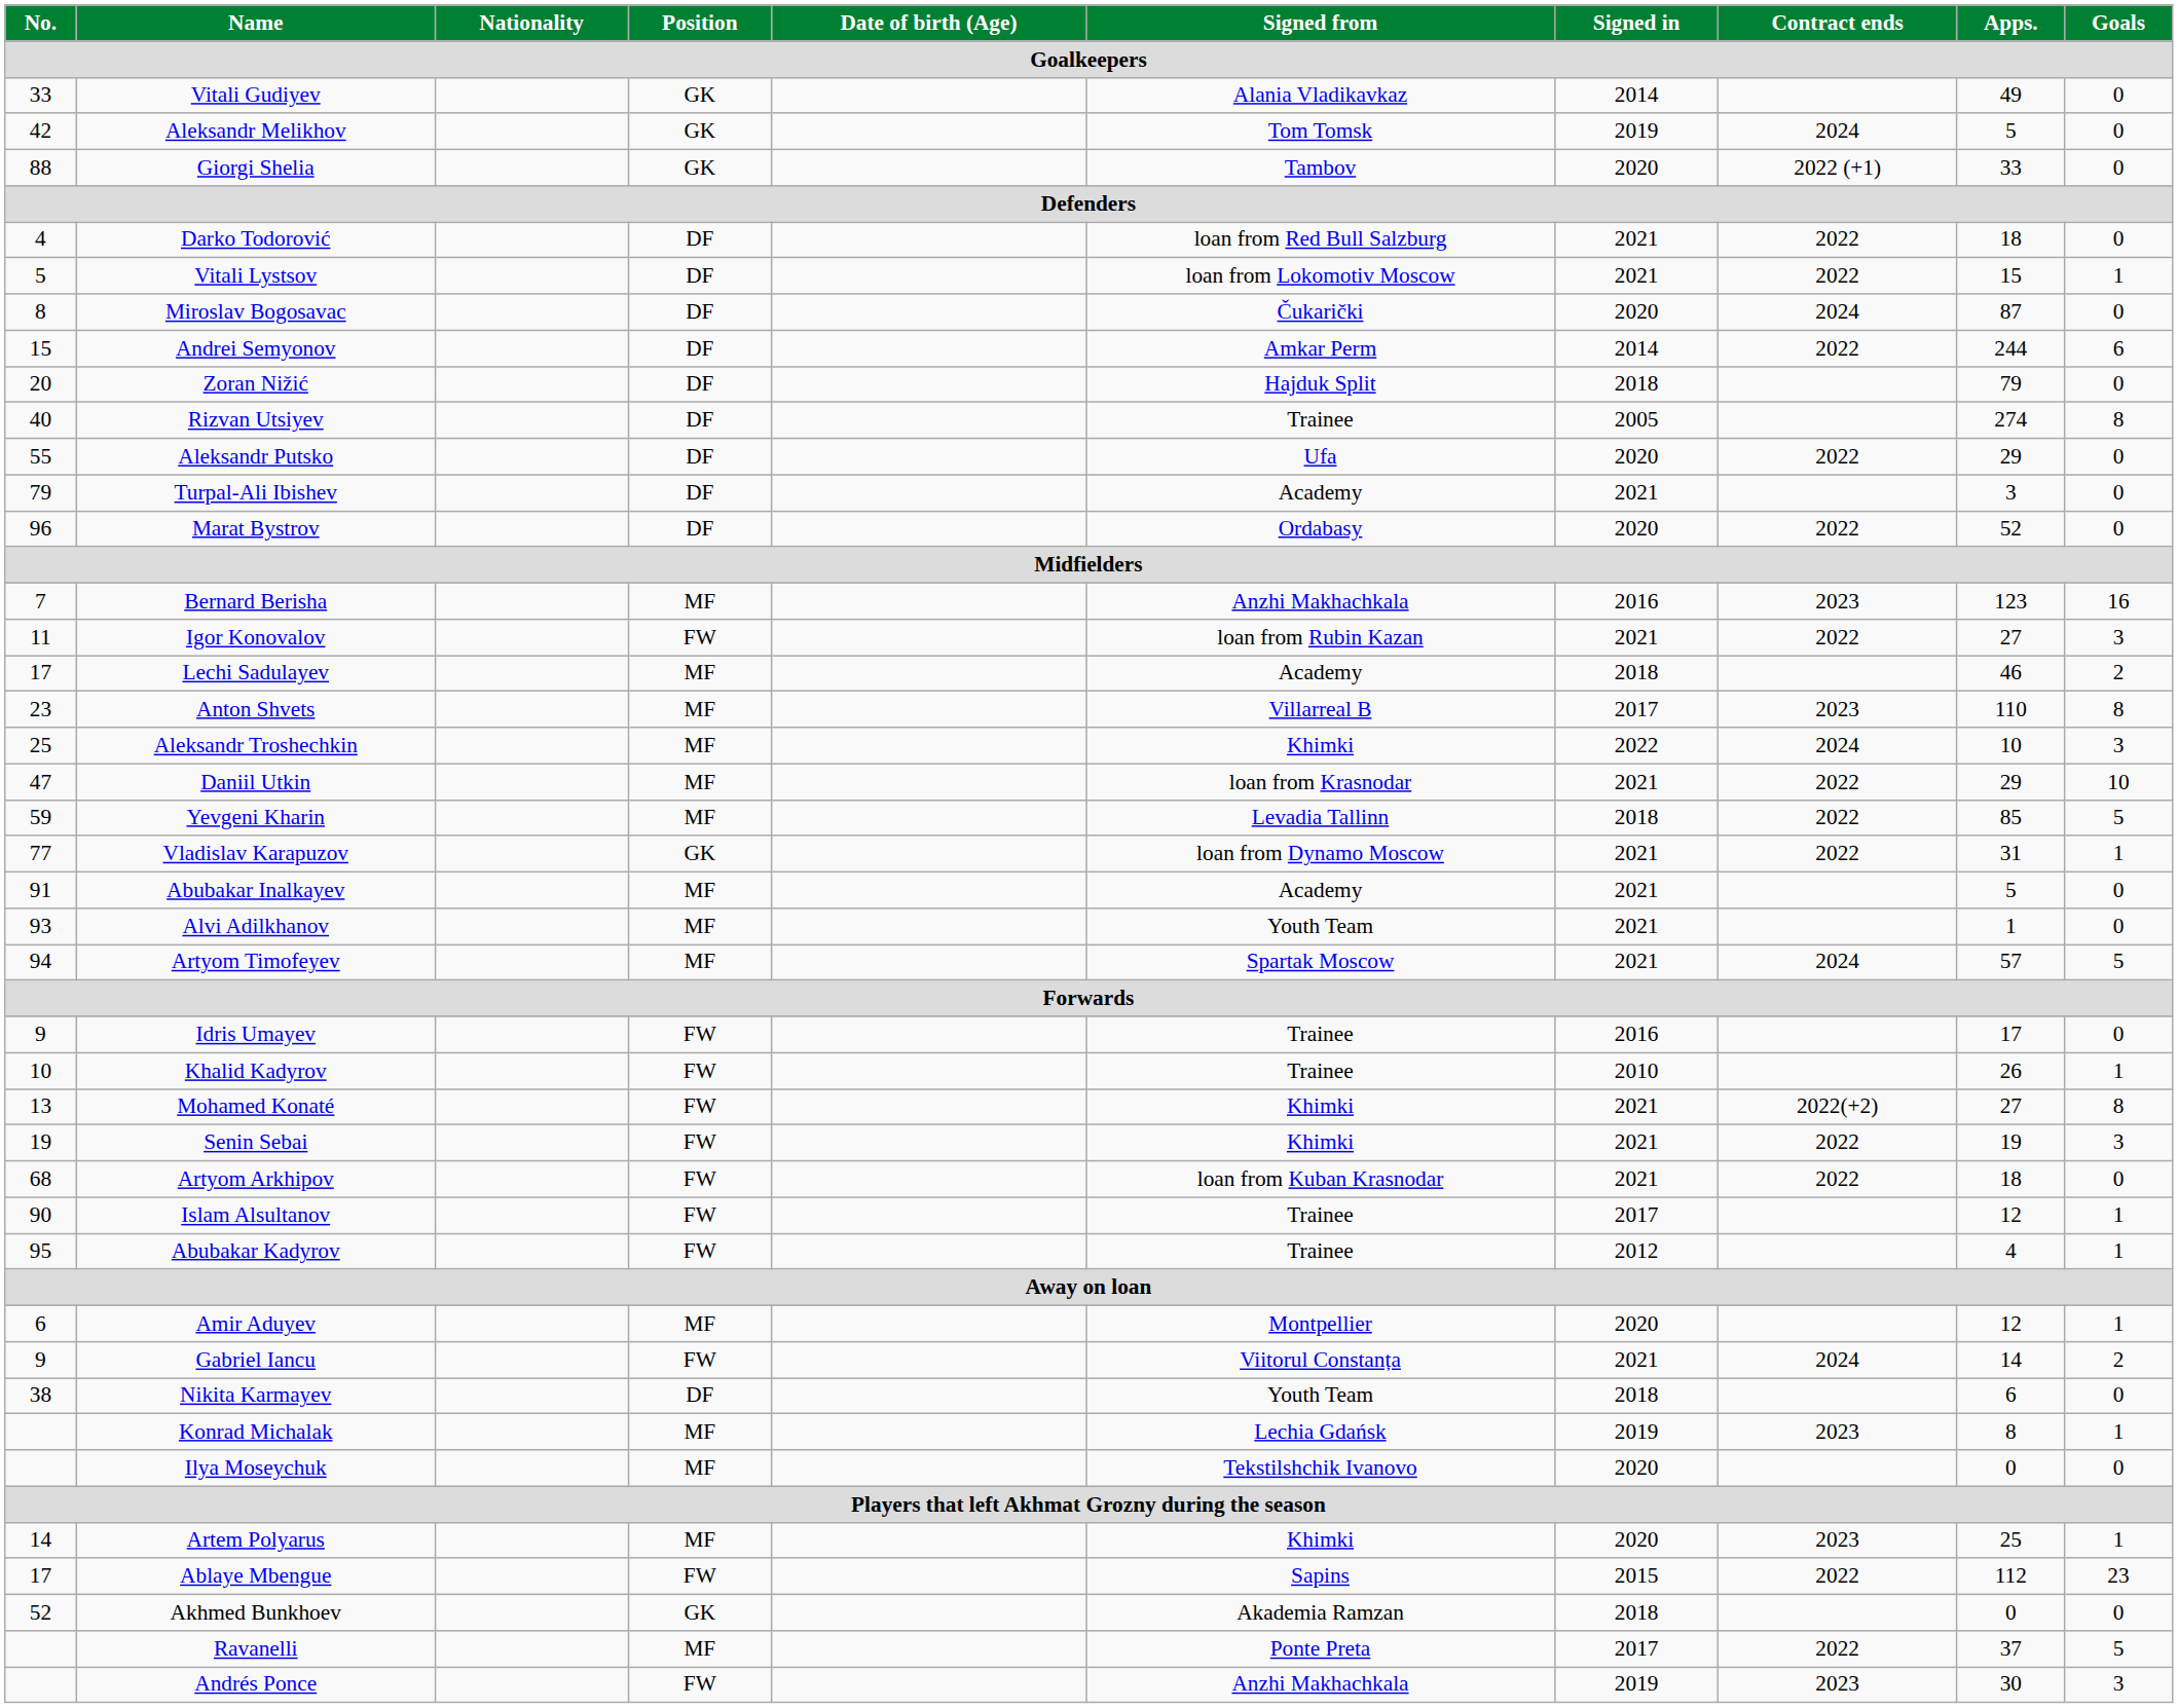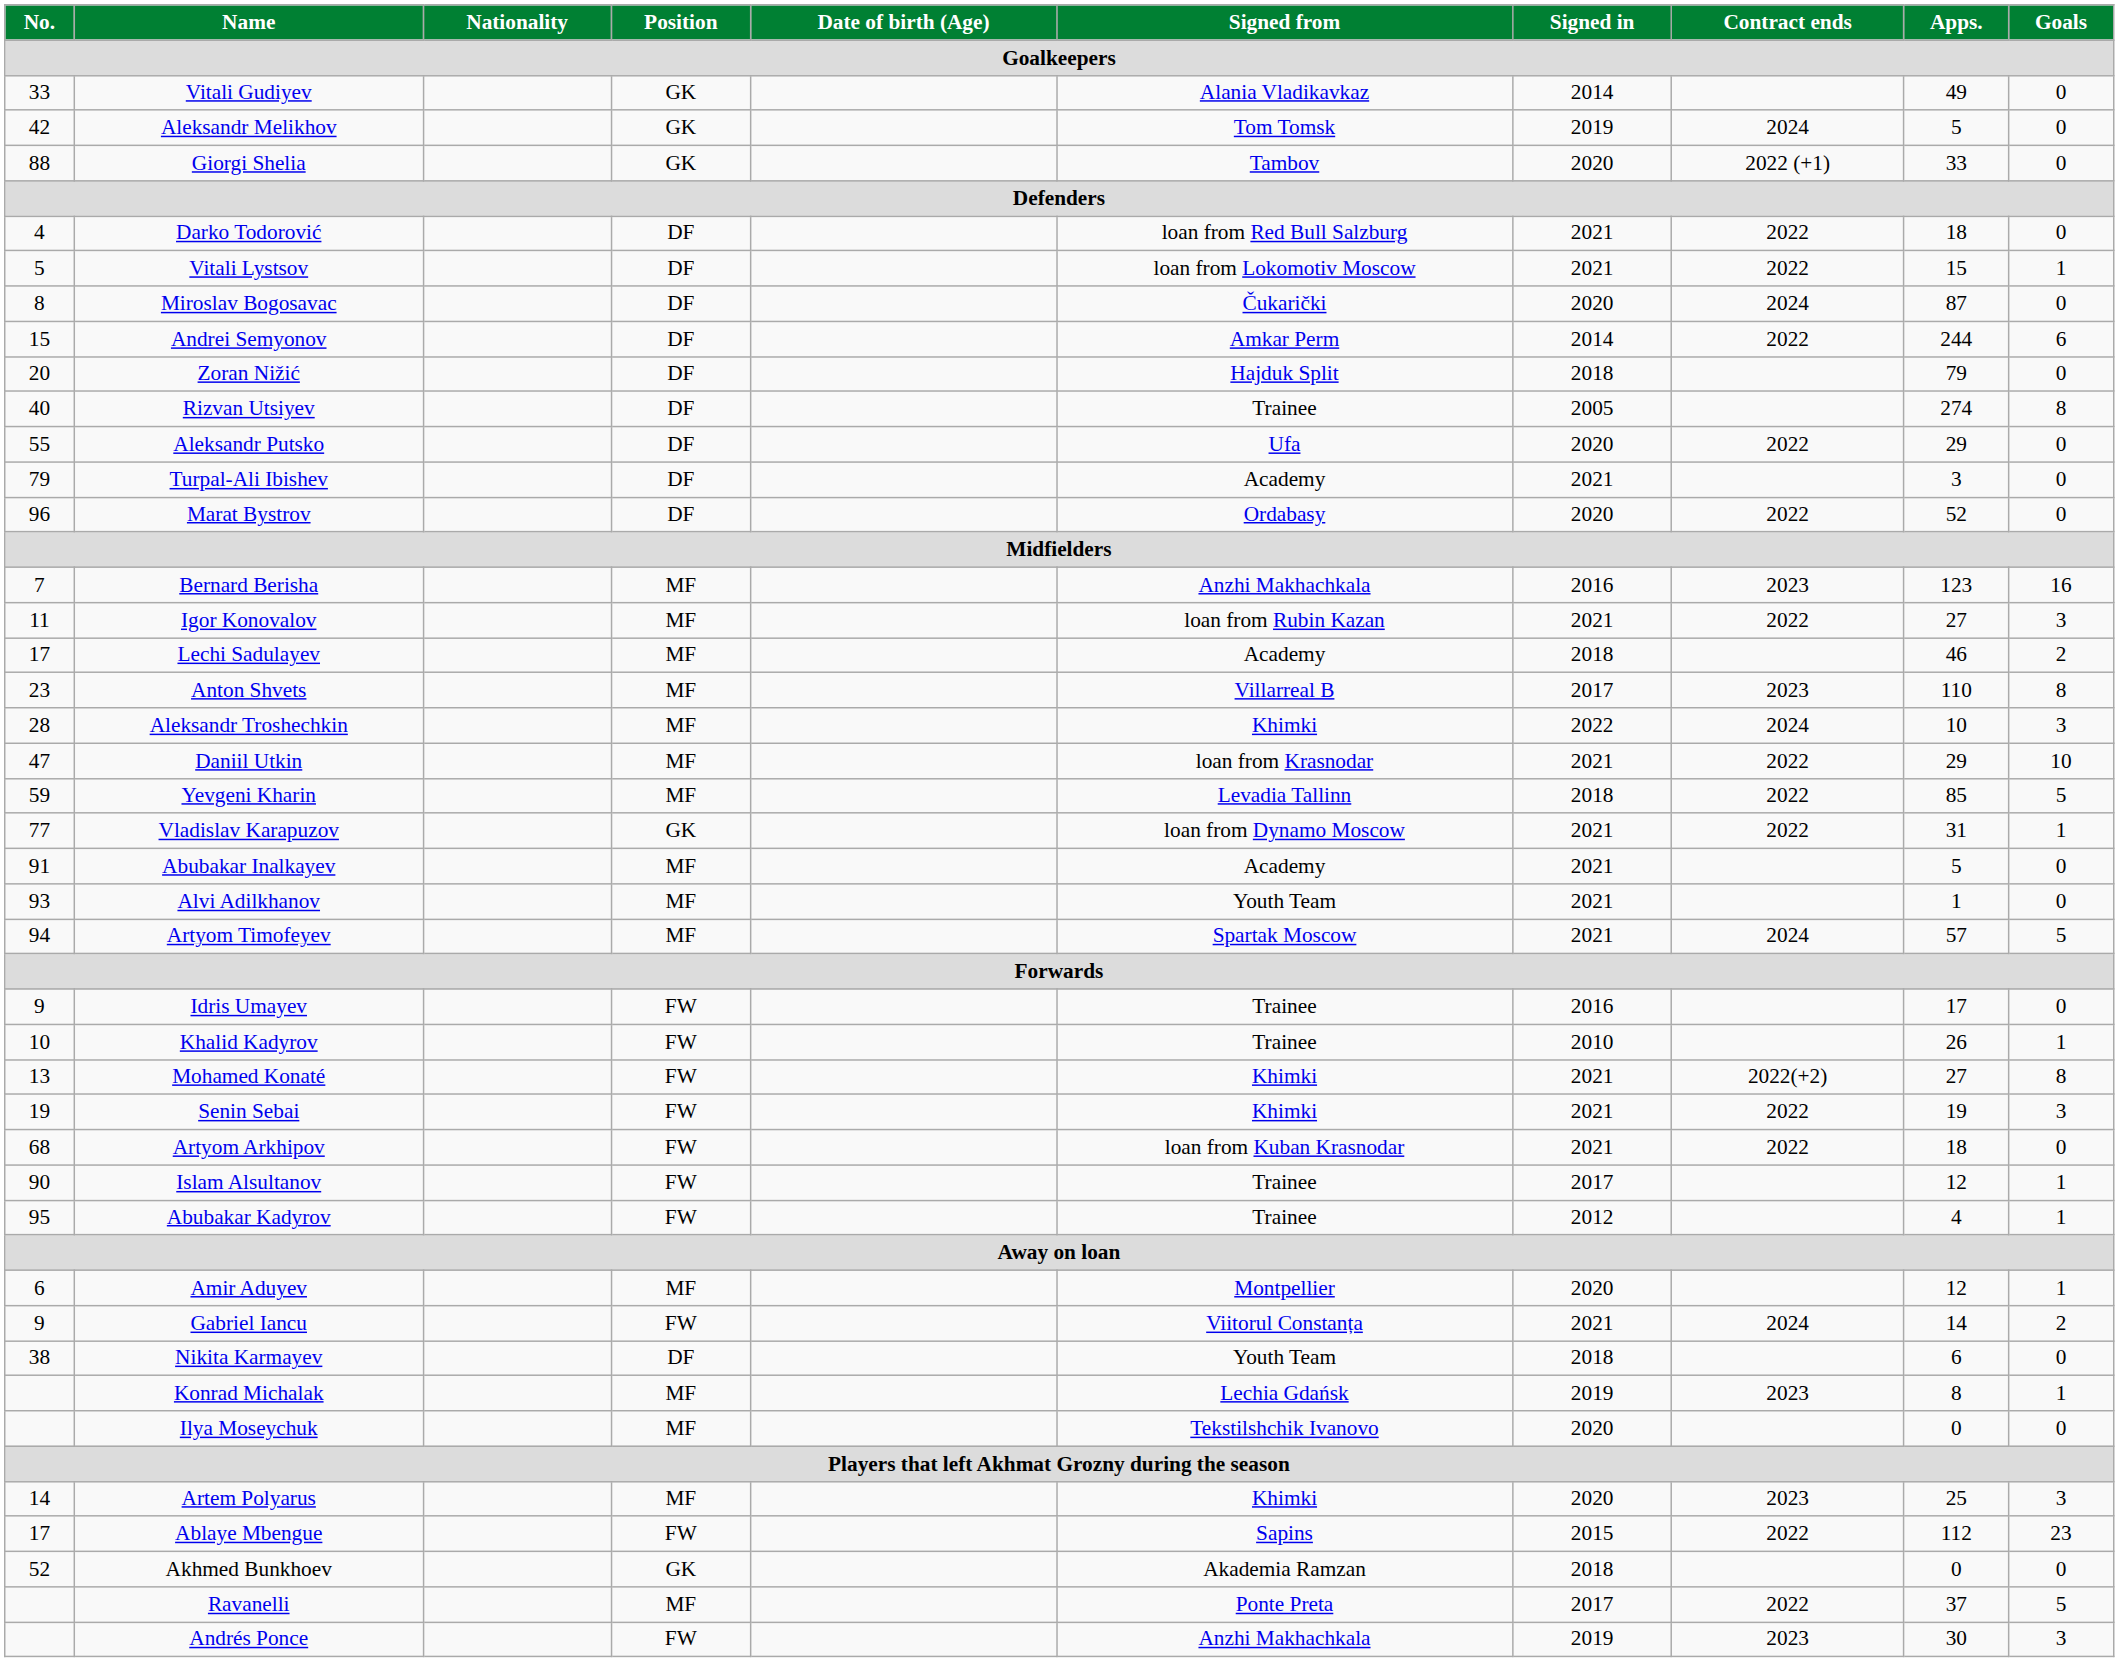Igor Konovalov | Position: FW -> MF
Aleksandr Troshechkin | No.: 25 -> 28
Artem Polyarus | Goals: 1 -> 3
